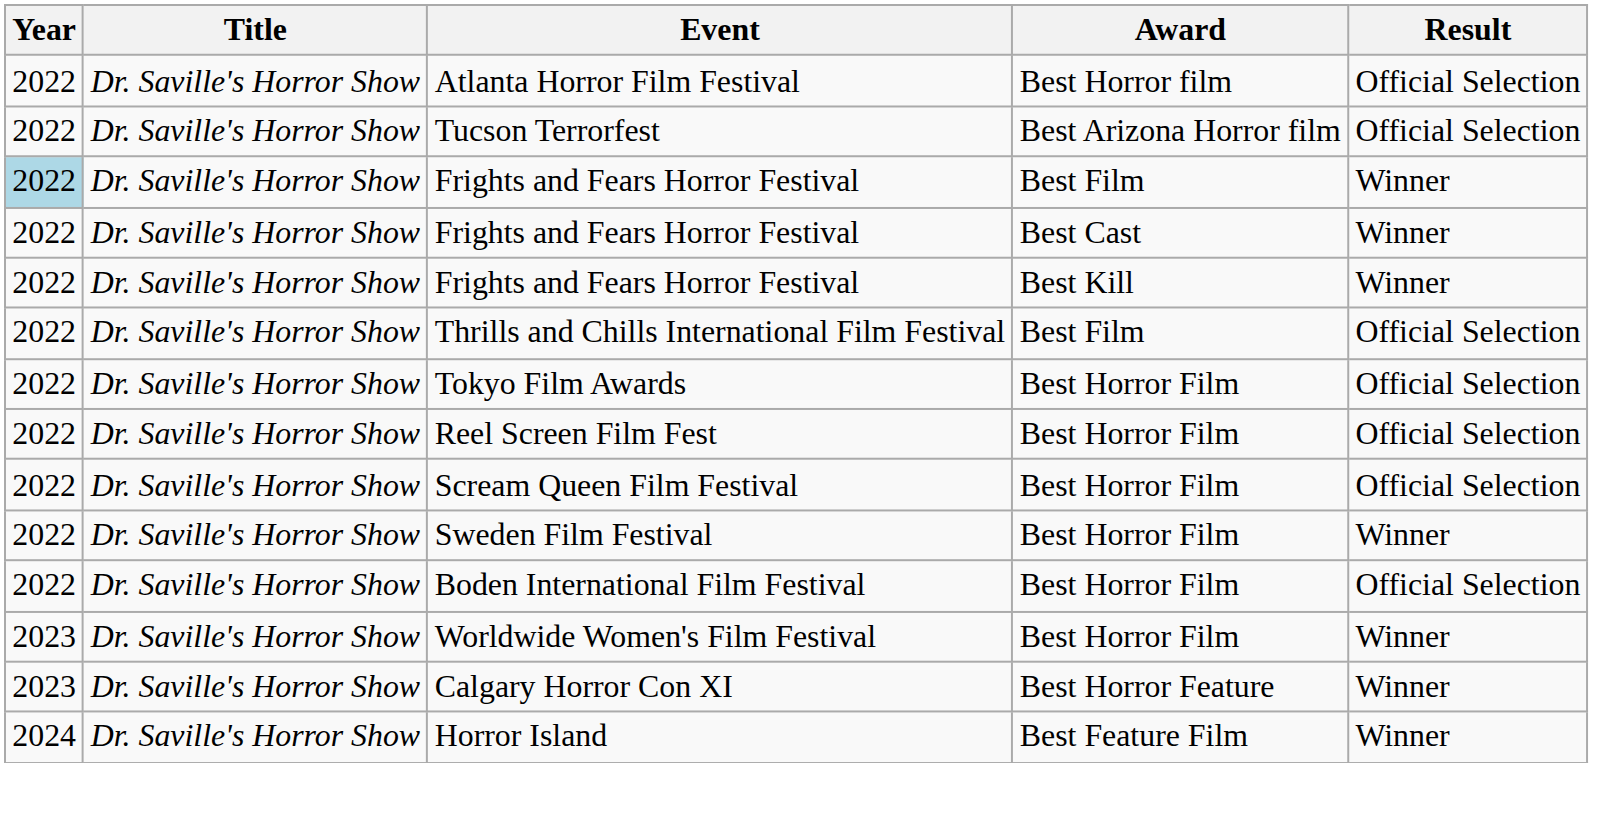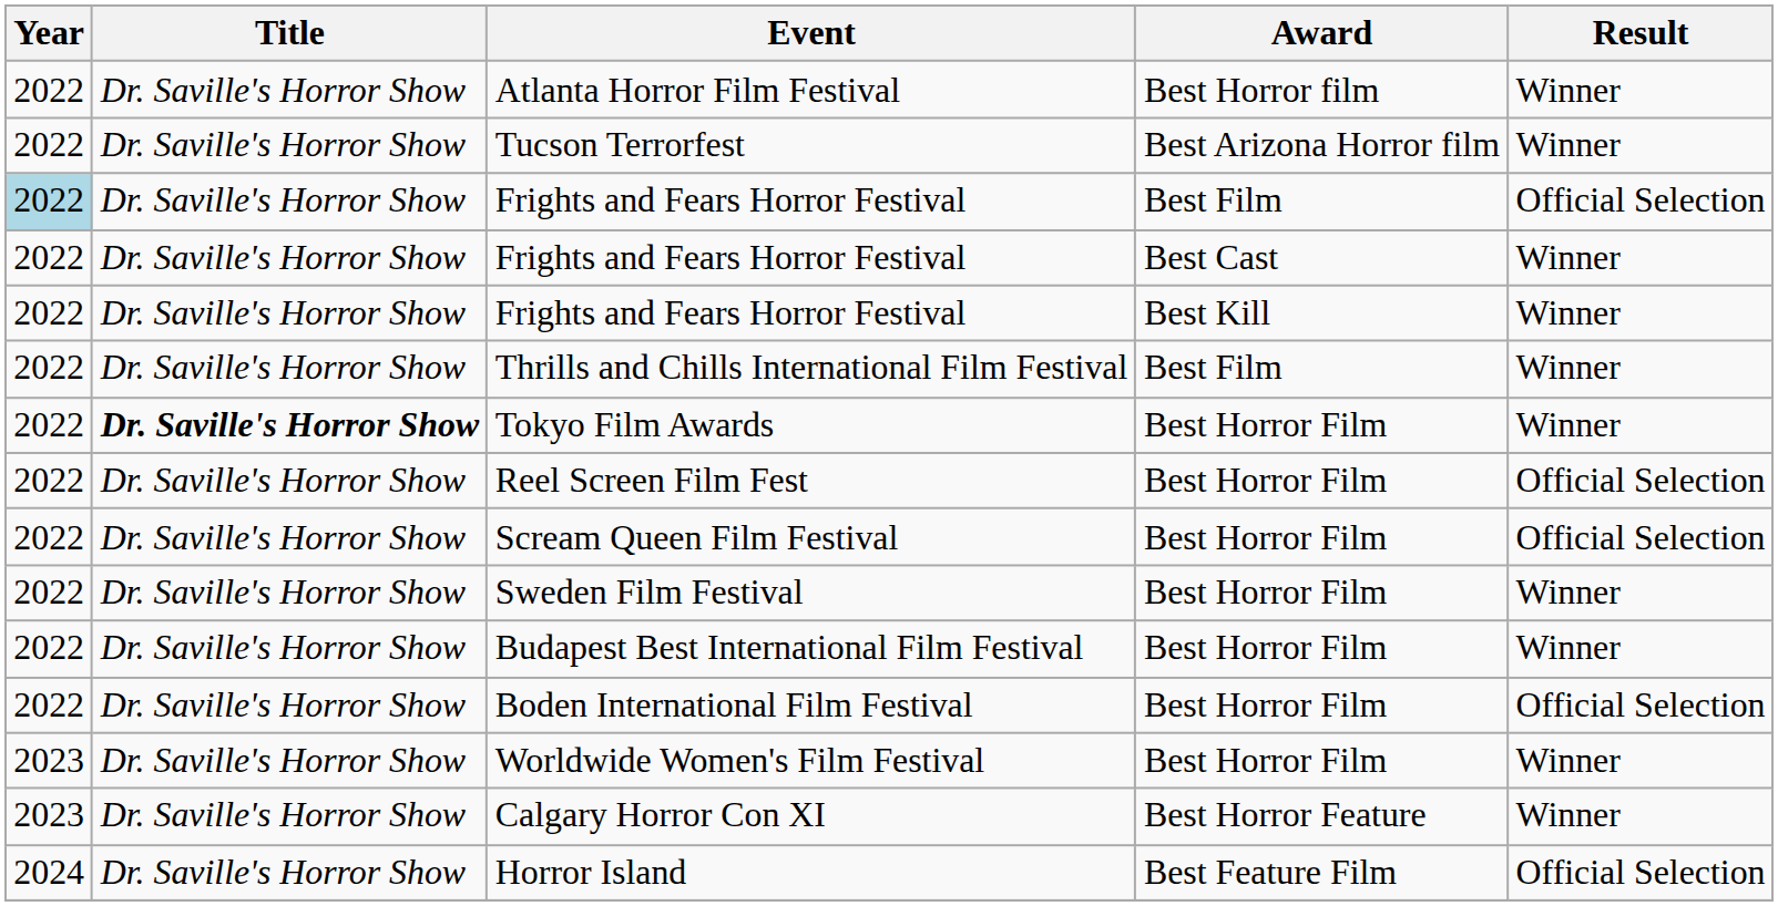Atlanta Horror Film Festival | Result: Official Selection -> Winner
Tucson Terrorfest | Result: Official Selection -> Winner
Frights and Fears Horror Festival / Best Film | Result: Winner -> Official Selection
Thrills and Chills International Film Festival | Result: Official Selection -> Winner
Tokyo Film Awards | Title: normal -> bold
Tokyo Film Awards | Result: Official Selection -> Winner
+ row: 2022 | Dr. Saville's Horror Show | Budapest Best International Film Festival | Best Horror Film | Winner
Horror Island | Result: Winner -> Official Selection
